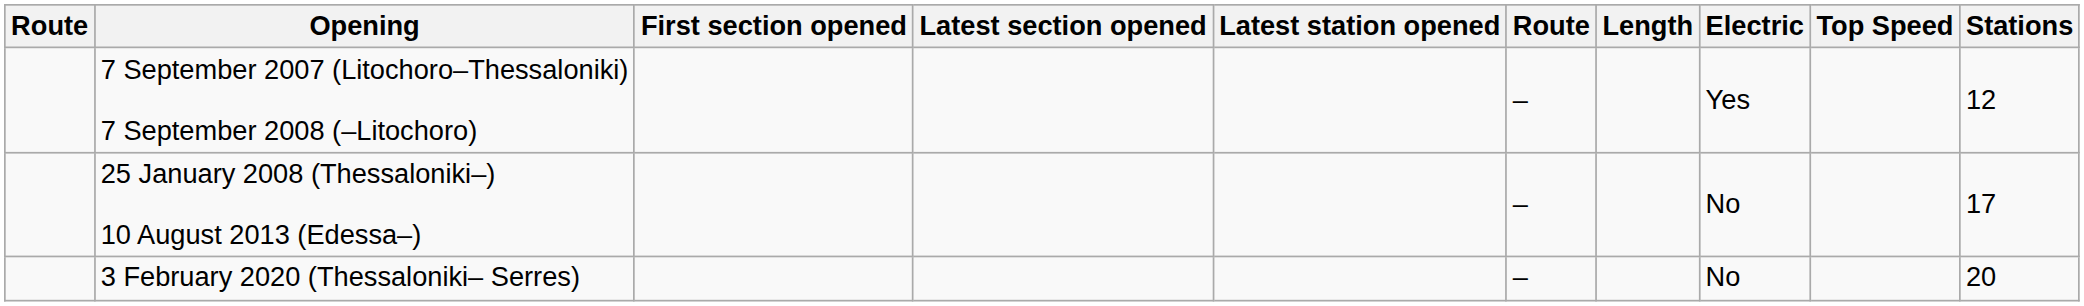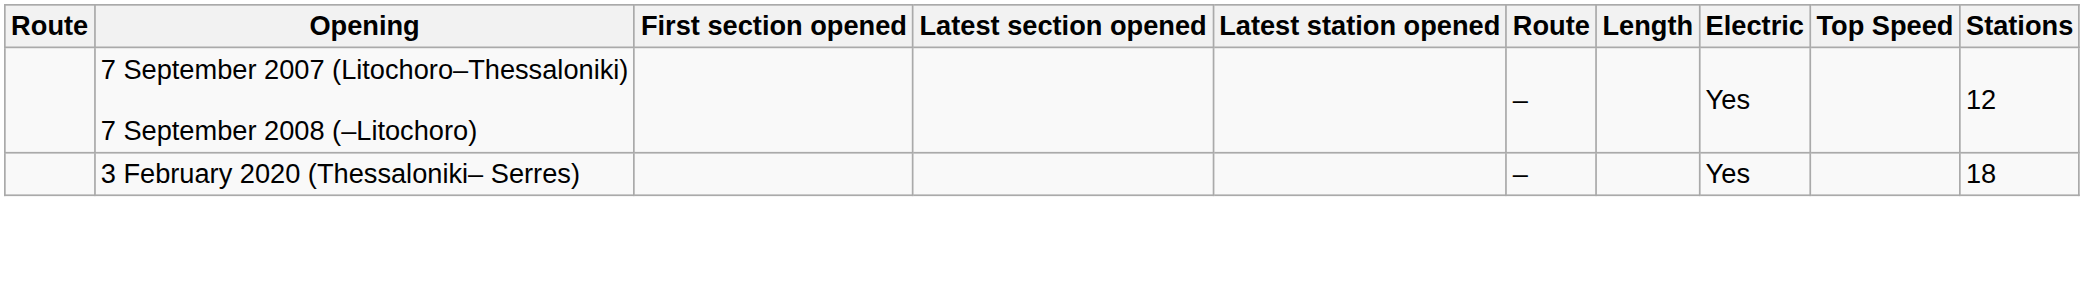- row: 25 January 2008 (Thessaloniki–) 10 August 2013 (Edessa–) | – | No | 17
3 February 2020 (Thessaloniki– Serres) | Electric: No -> Yes
3 February 2020 (Thessaloniki– Serres) | Stations: 20 -> 18
